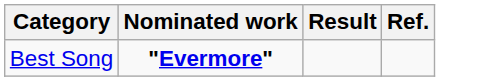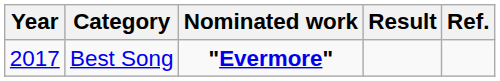+ column: Year | 2017
